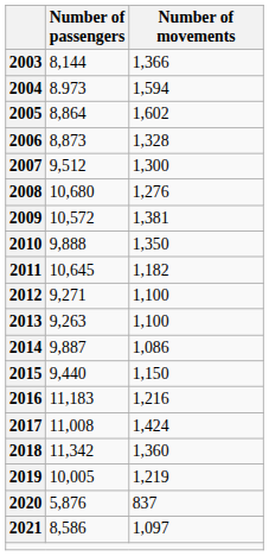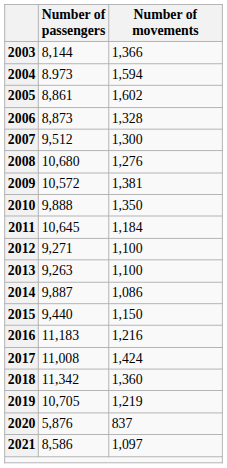2005 | Number of passengers: 8,864 -> 8,861
2011 | Number of movements: 1,182 -> 1,184
2019 | Number of passengers: 10,005 -> 10,705
